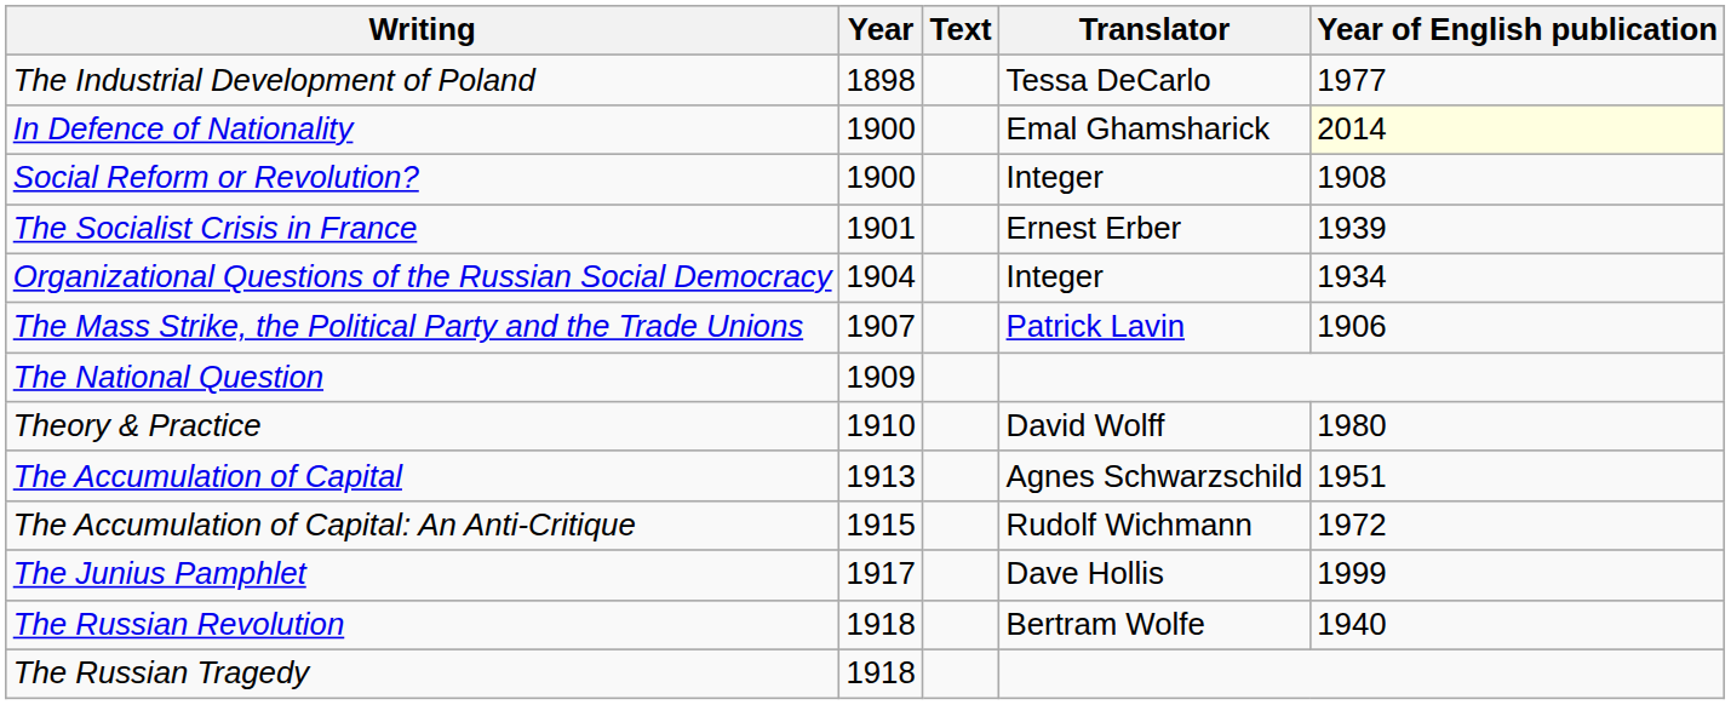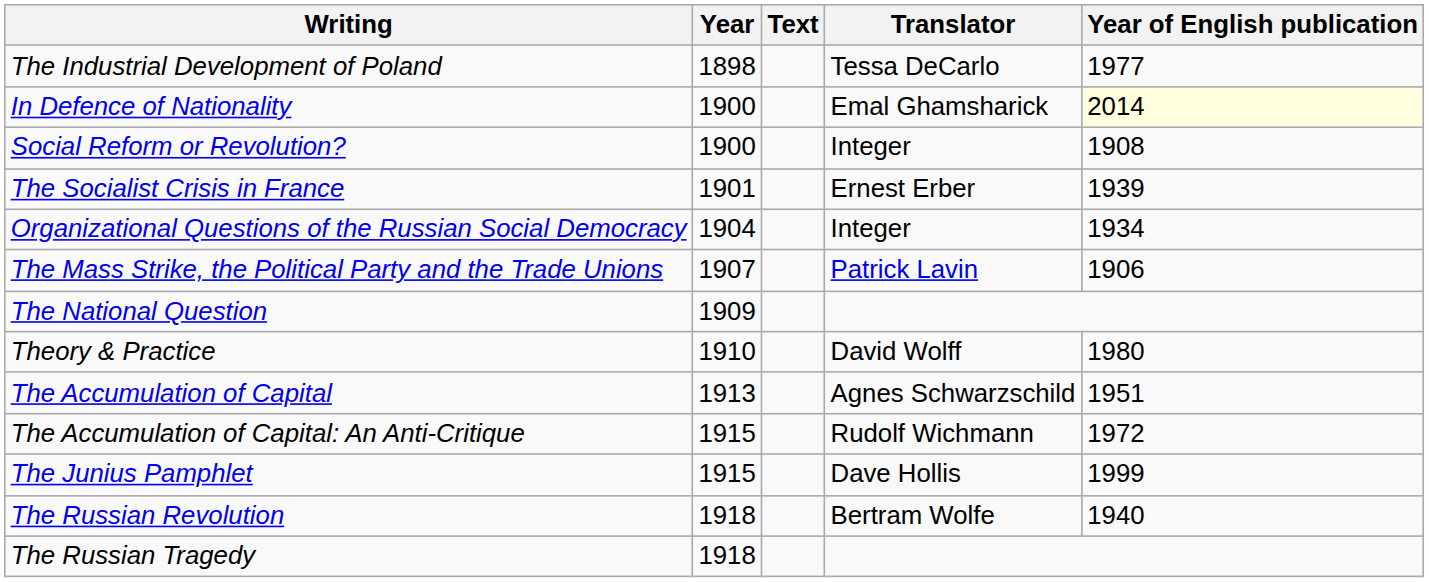The Junius Pamphlet | Year: 1917 -> 1915
